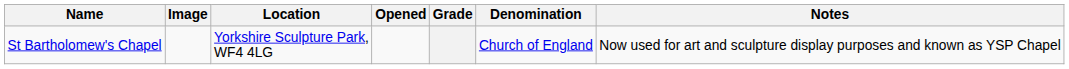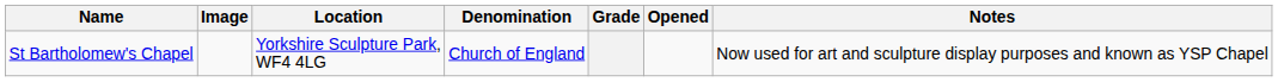columns swapped: Denomination <-> Opened
